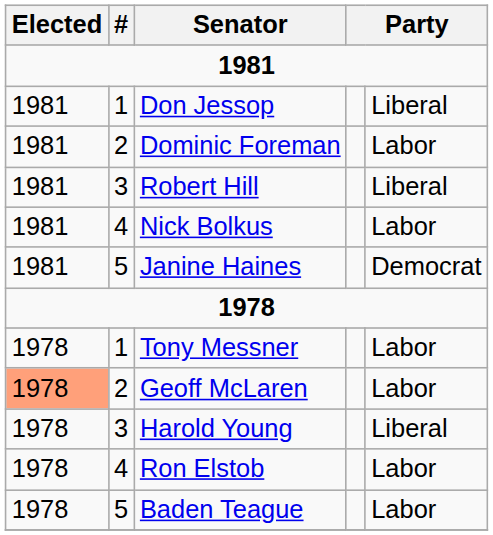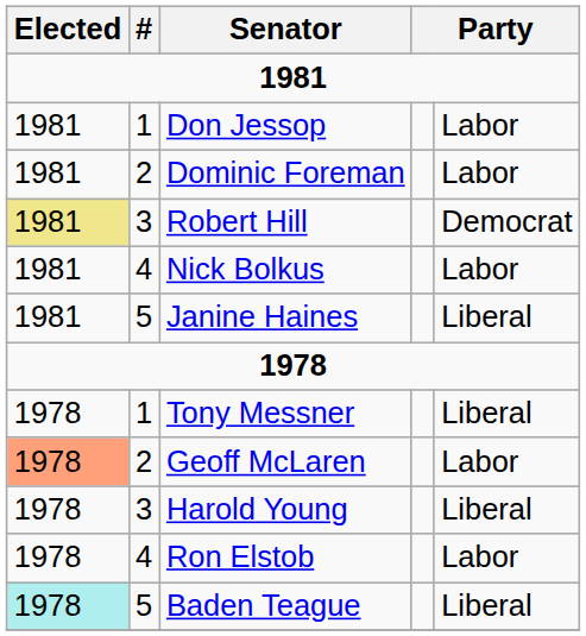Don Jessop | column 5: Liberal -> Labor
Robert Hill | Elected: no background -> khaki background
Robert Hill | column 5: Liberal -> Democrat
Janine Haines | column 5: Democrat -> Liberal
Tony Messner | column 5: Labor -> Liberal
Baden Teague | Elected: no background -> paleturquoise background
Baden Teague | column 5: Labor -> Liberal
